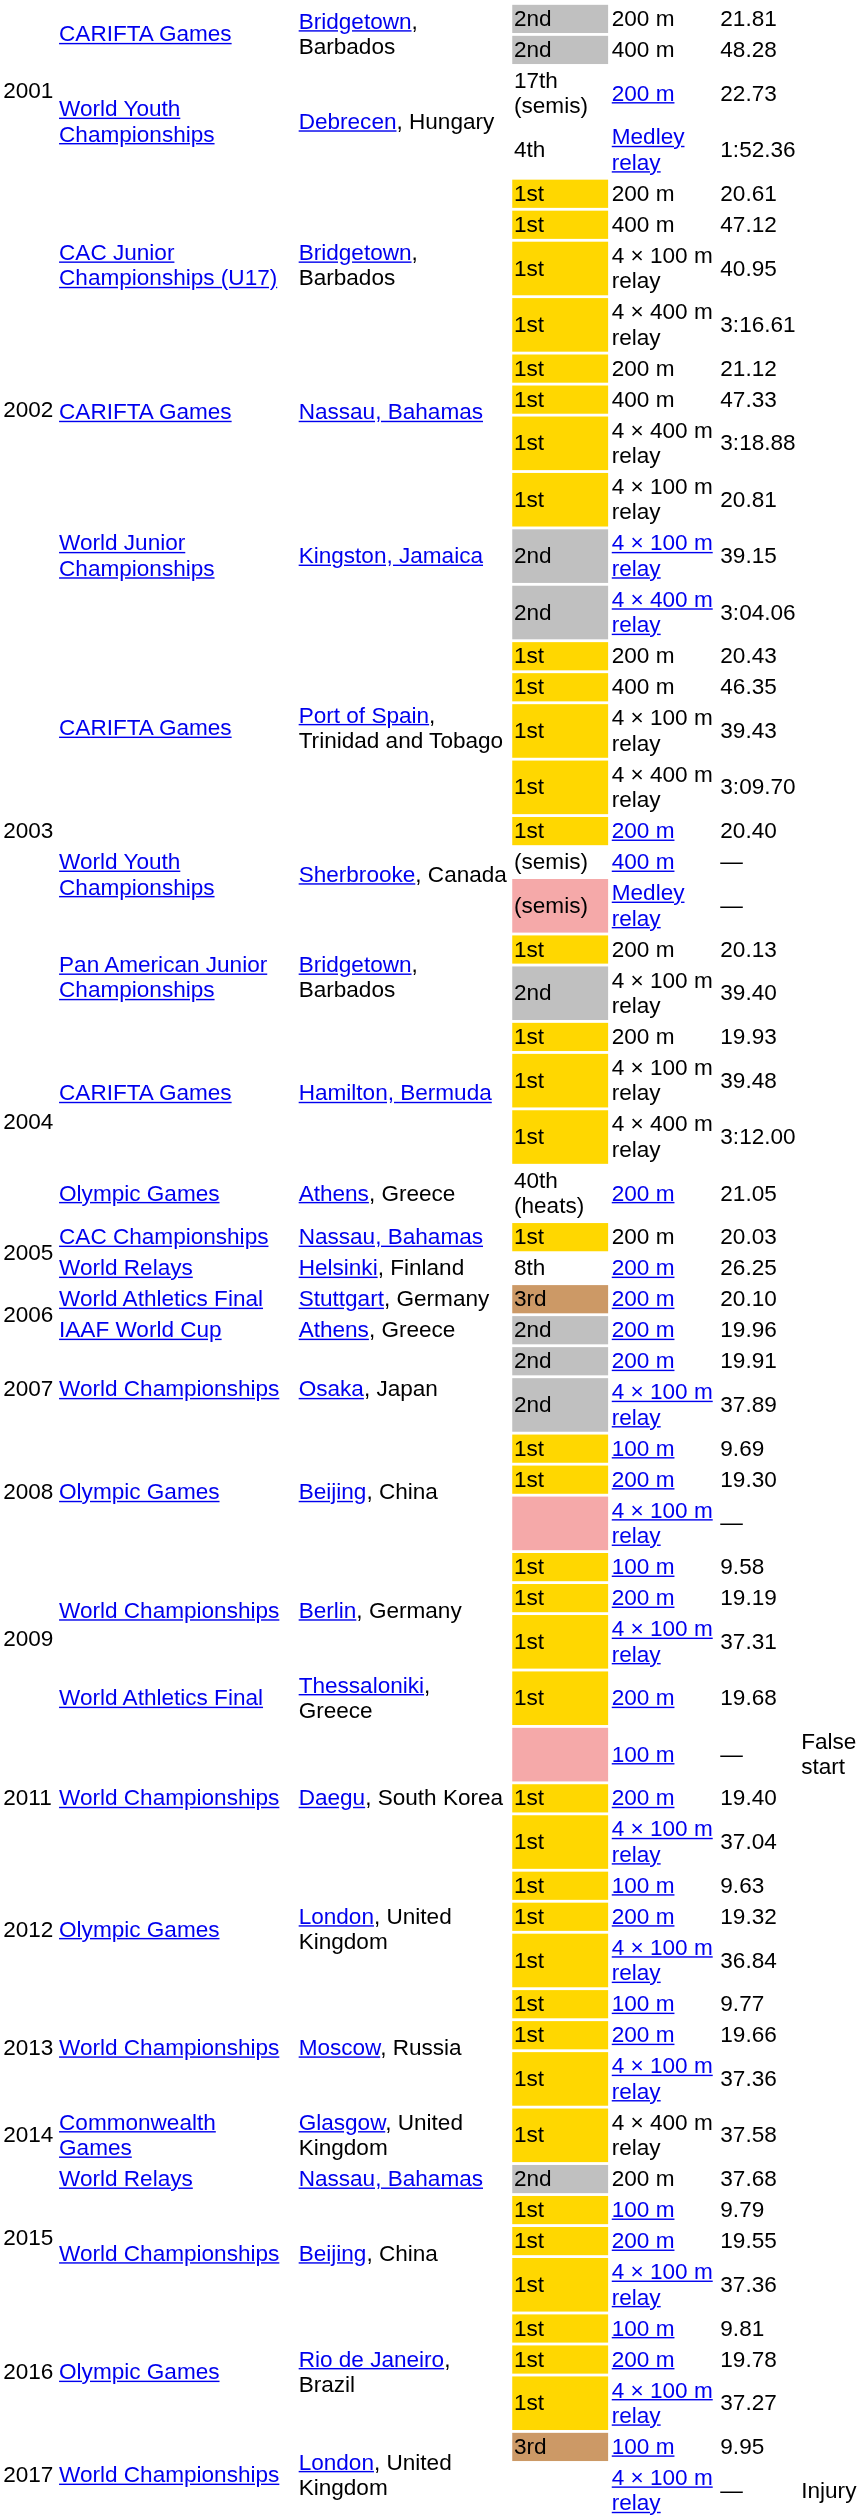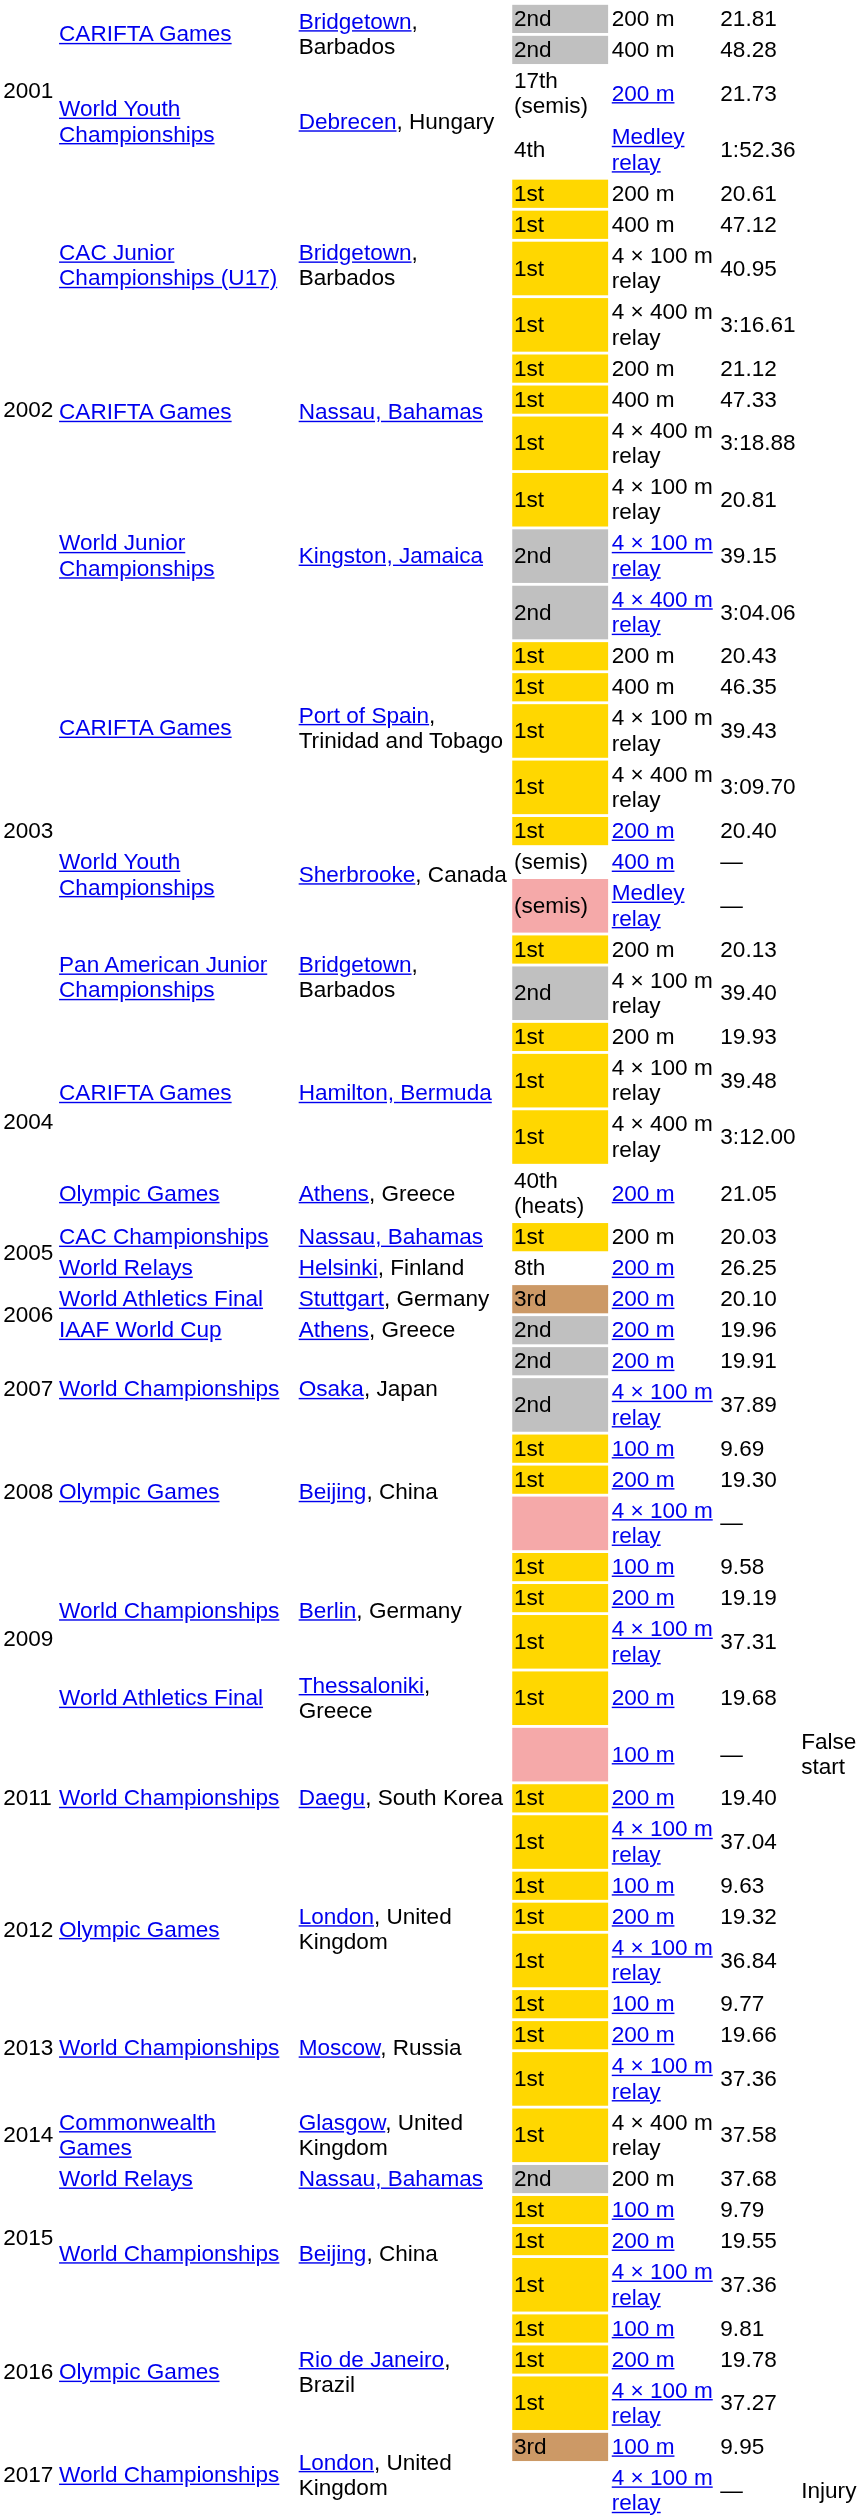Debrecen, Hungary / 17th (semis) | column 6: 22.73 -> 21.73
